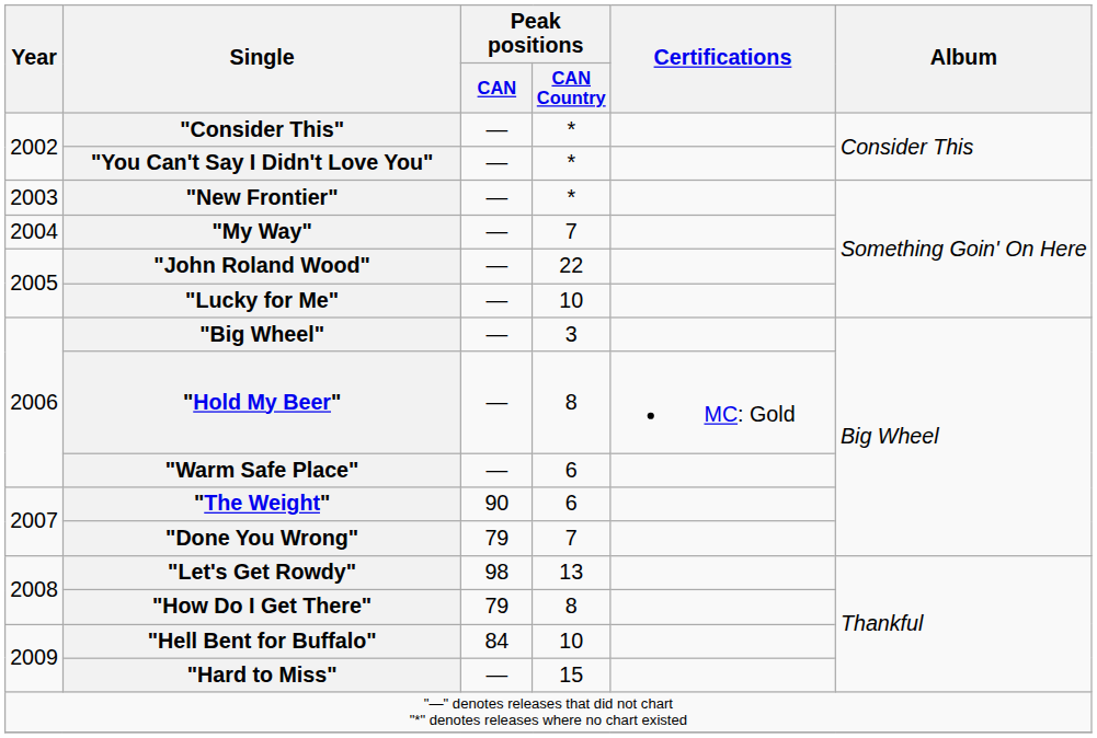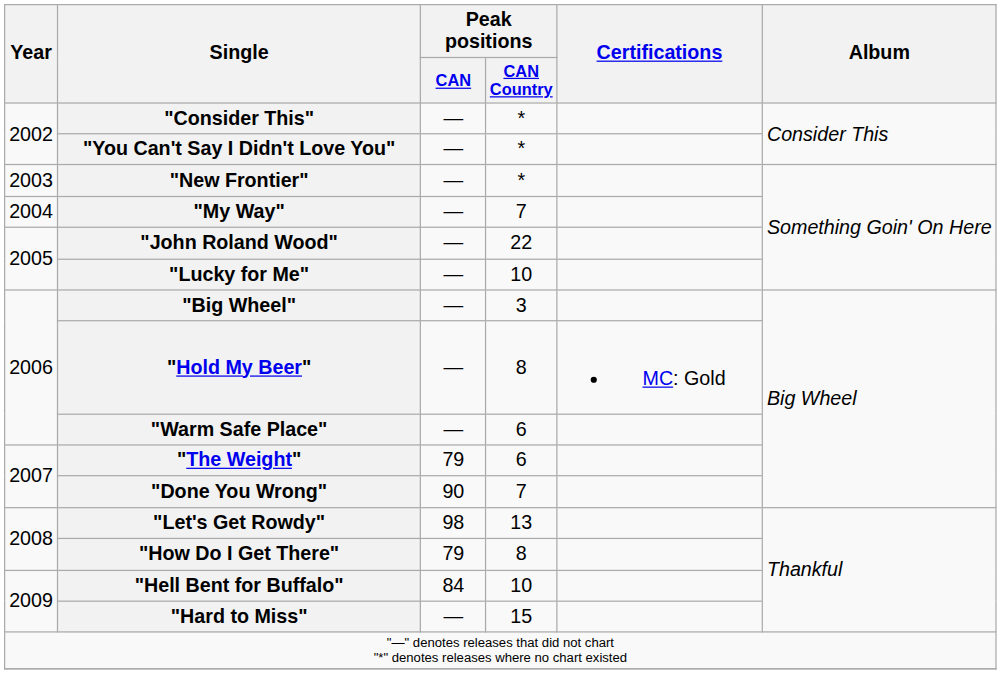"The Weight" | Peak positions / CAN: 90 -> 79
"Done You Wrong" | Peak positions / CAN: 79 -> 90
